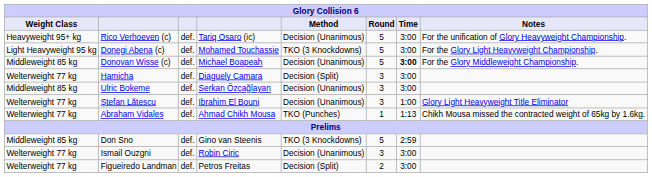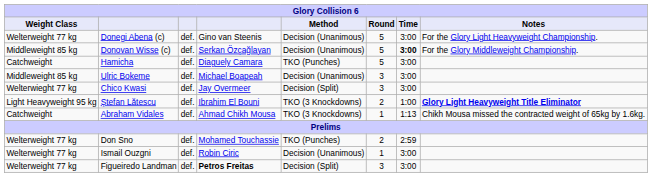- row: Heavyweight 95+ kg | Rico Verhoeven (c) | def. | Tariq Osaro (ic) | Decision (Unanimous) | 5 | 3:00 | For the unification of Glory Heavyweight Championship.
Donegi Abena (c) | Weight Class: Light Heavyweight 95 kg -> Welterweight 77 kg
Donegi Abena (c) | column 4: Mohamed Touchassie -> Gino van Steenis
Donegi Abena (c) | Method: TKO (3 Knockdowns) -> Decision (Unanimous)
Donovan Wisse (c) | column 4: Michael Boapeah -> Serkan Özçağlayan
Hamicha | Weight Class: Welterweight 77 kg -> Catchweight
Hamicha | Method: Decision (Split) -> TKO (Punches)
Hamicha | Round: 3 -> 5
Ulric Bokeme | column 4: Serkan Özçağlayan -> Michael Boapeah
+ row: Welterwieght 77 kg | Chico Kwasi | def. | Jay Overmeer | Decision (Split) | 3 | 3:00
Ștefan Lătescu | Weight Class: Welterweight 77 kg -> Light Heavyweight 95 kg
Ștefan Lătescu | Method: Decision (Unanimous) -> TKO (3 Knockdowns)
Ștefan Lătescu | Round: 3 -> 2
Ștefan Lătescu | Notes: normal -> bold
Abraham Vidales | Weight Class: Welterwieght 77 kg -> Catchweight
Abraham Vidales | Method: TKO (Punches) -> TKO (3 Knockdowns)
Don Sno | Weight Class: Middleweight 85 kg -> Welterweight 77 kg
Don Sno | column 4: Gino van Steenis -> Mohamed Touchassie
Don Sno | Method: TKO (3 Knockdowns) -> TKO (Punches)
Don Sno | Round: 5 -> 2
Ismail Ouzgni | Round: 3 -> 1
Figueiredo Landman | column 4: normal -> bold
Figueiredo Landman | Round: 2 -> 3
